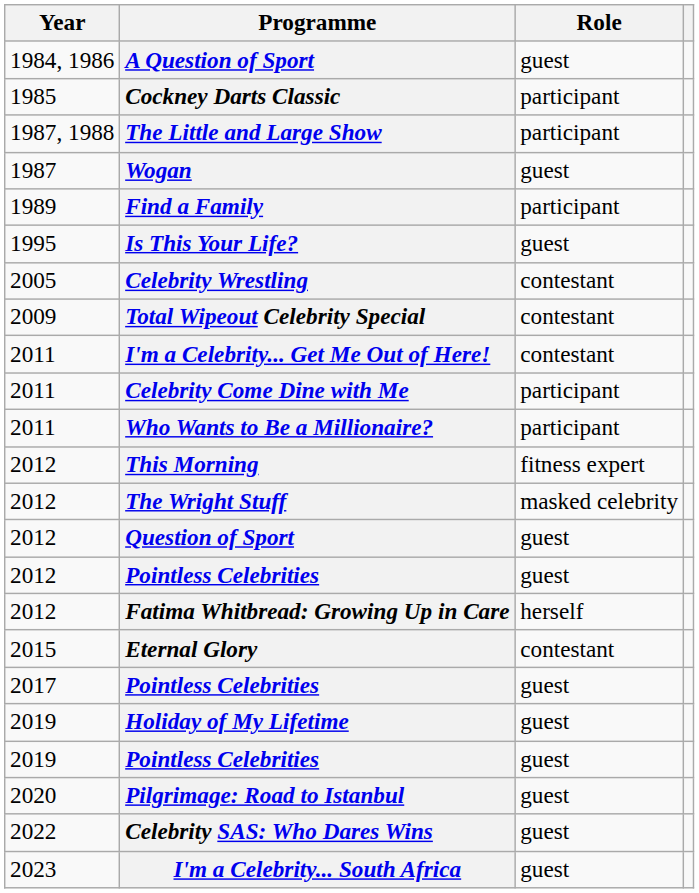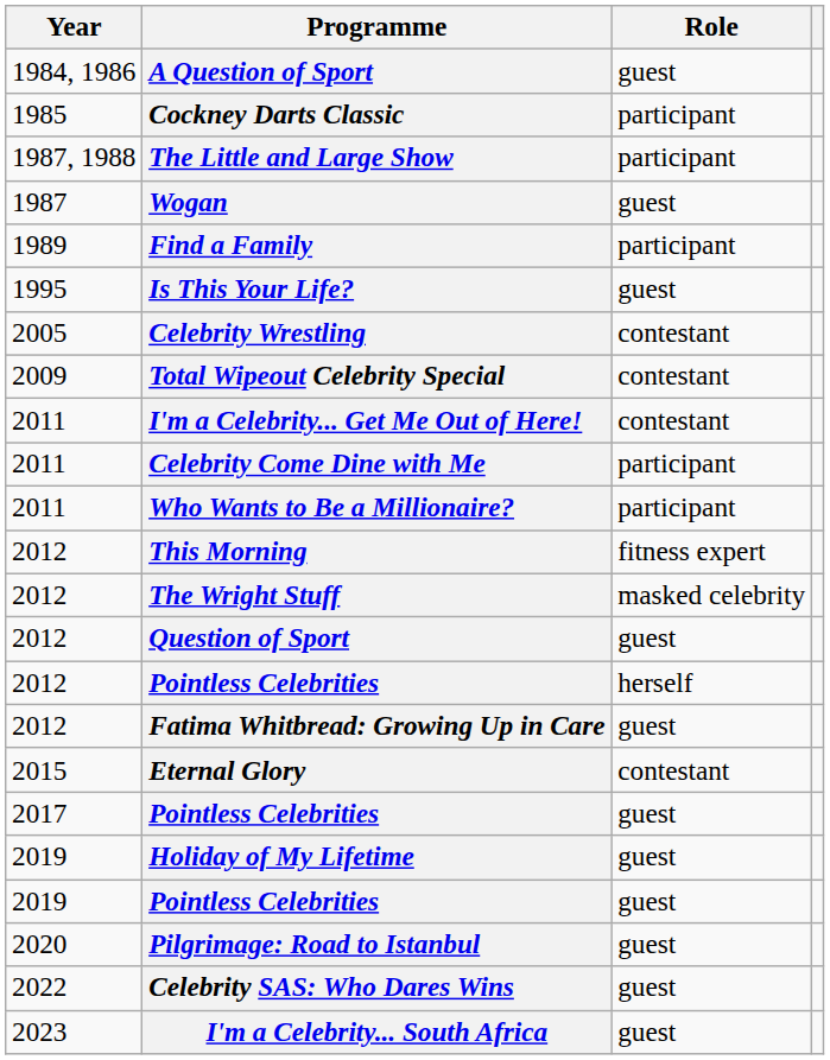2012 / Pointless Celebrities | Role: guest -> herself
Fatima Whitbread: Growing Up in Care | Role: herself -> guest
